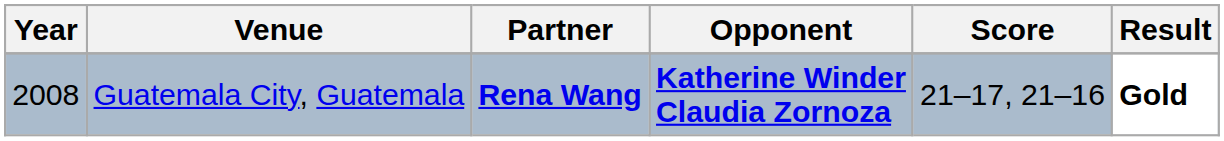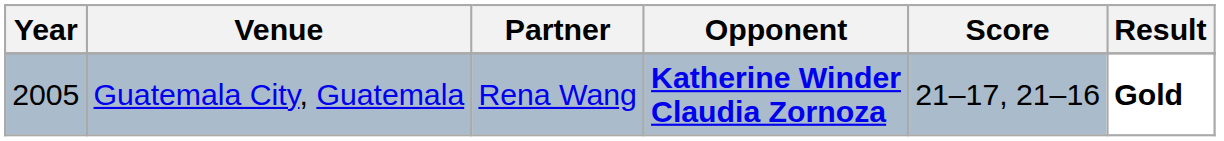Guatemala City, Guatemala | Year: 2008 -> 2005
Guatemala City, Guatemala | Partner: bold -> normal
